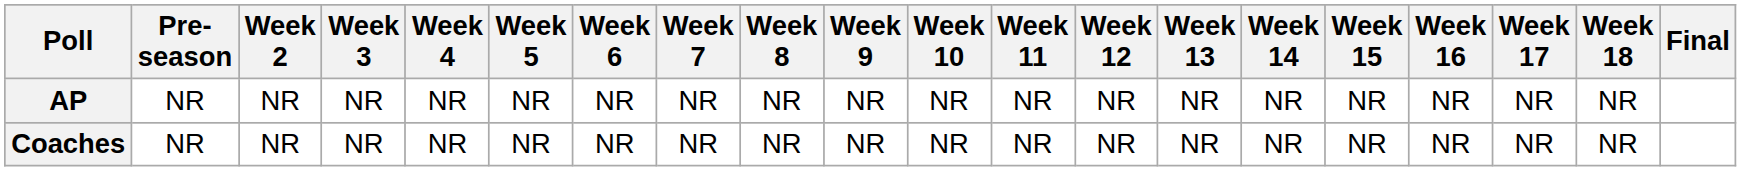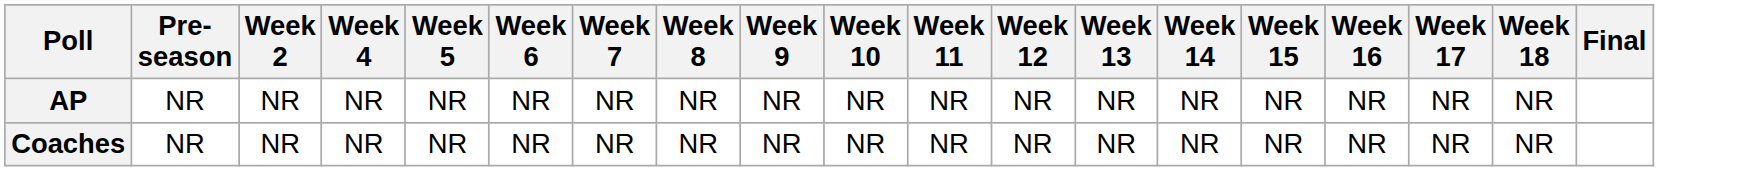- column: Week 3 | NR | NR
